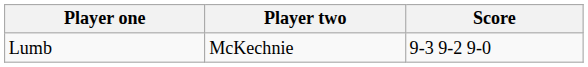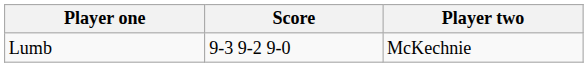columns swapped: Player two <-> Score
